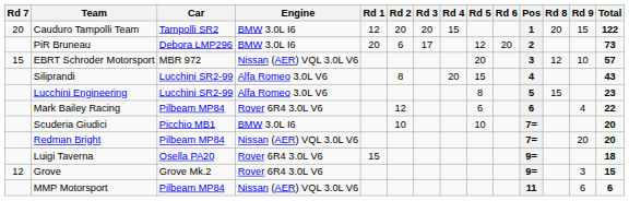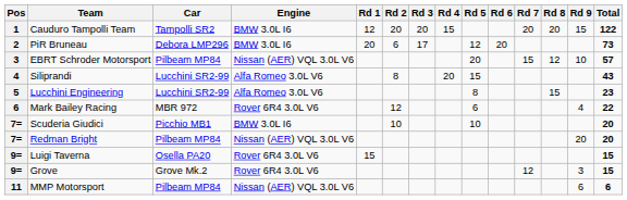columns swapped: Pos <-> Rd 7
EBRT Schroder Motorsport | Car: MBR 972 -> Pilbeam MP84
Mark Bailey Racing | Car: Pilbeam MP84 -> MBR 972
Luigi Taverna | Total: 18 -> 15
